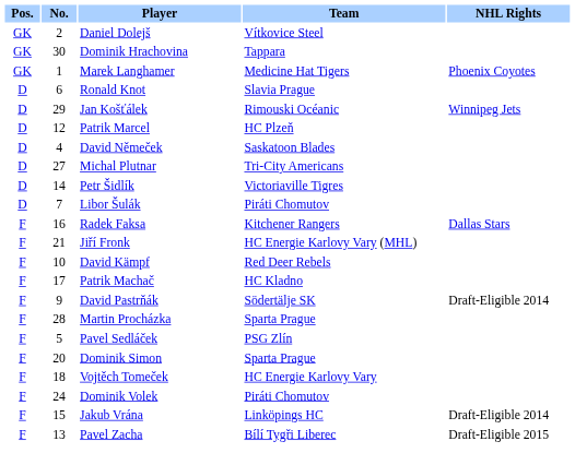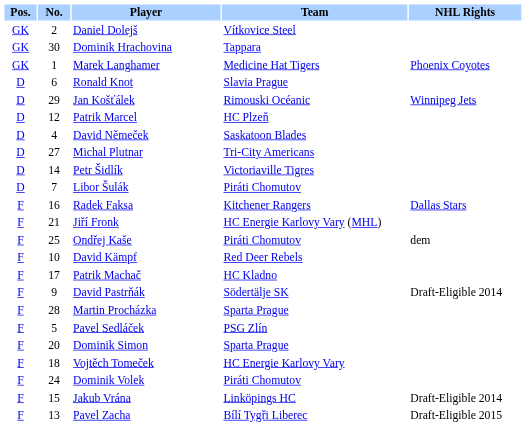+ row: F | 25 | Ondřej Kaše | Piráti Chomutov | dem
